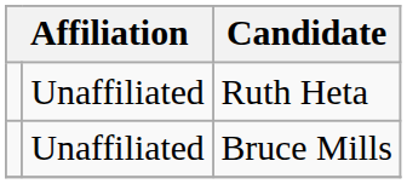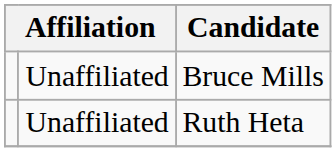rows swapped: Ruth Heta <-> Bruce Mills
